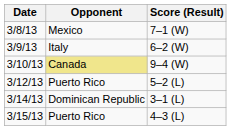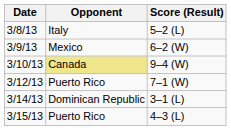3/8/13 | Opponent: Mexico -> Italy
3/8/13 | Score (Result): 7–1 (W) -> 5–2 (L)
3/9/13 | Opponent: Italy -> Mexico
3/12/13 | Score (Result): 5–2 (L) -> 7–1 (W)
